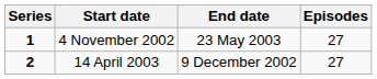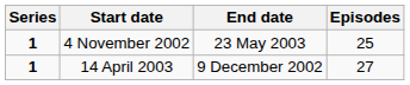4 November 2002 | Episodes: 27 -> 25
14 April 2003 | Series: 2 -> 1
